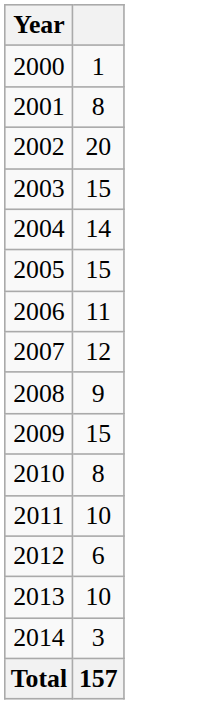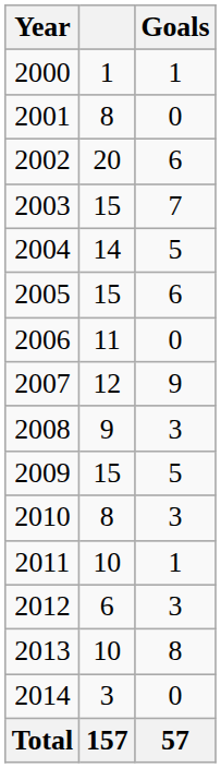+ column: Goals | 1 | 0 | 6 | 7 | 5 | 6 | 0 | 9 | 3 | 5 | 3 | 1 | 3 | 8 | 0 | 57
